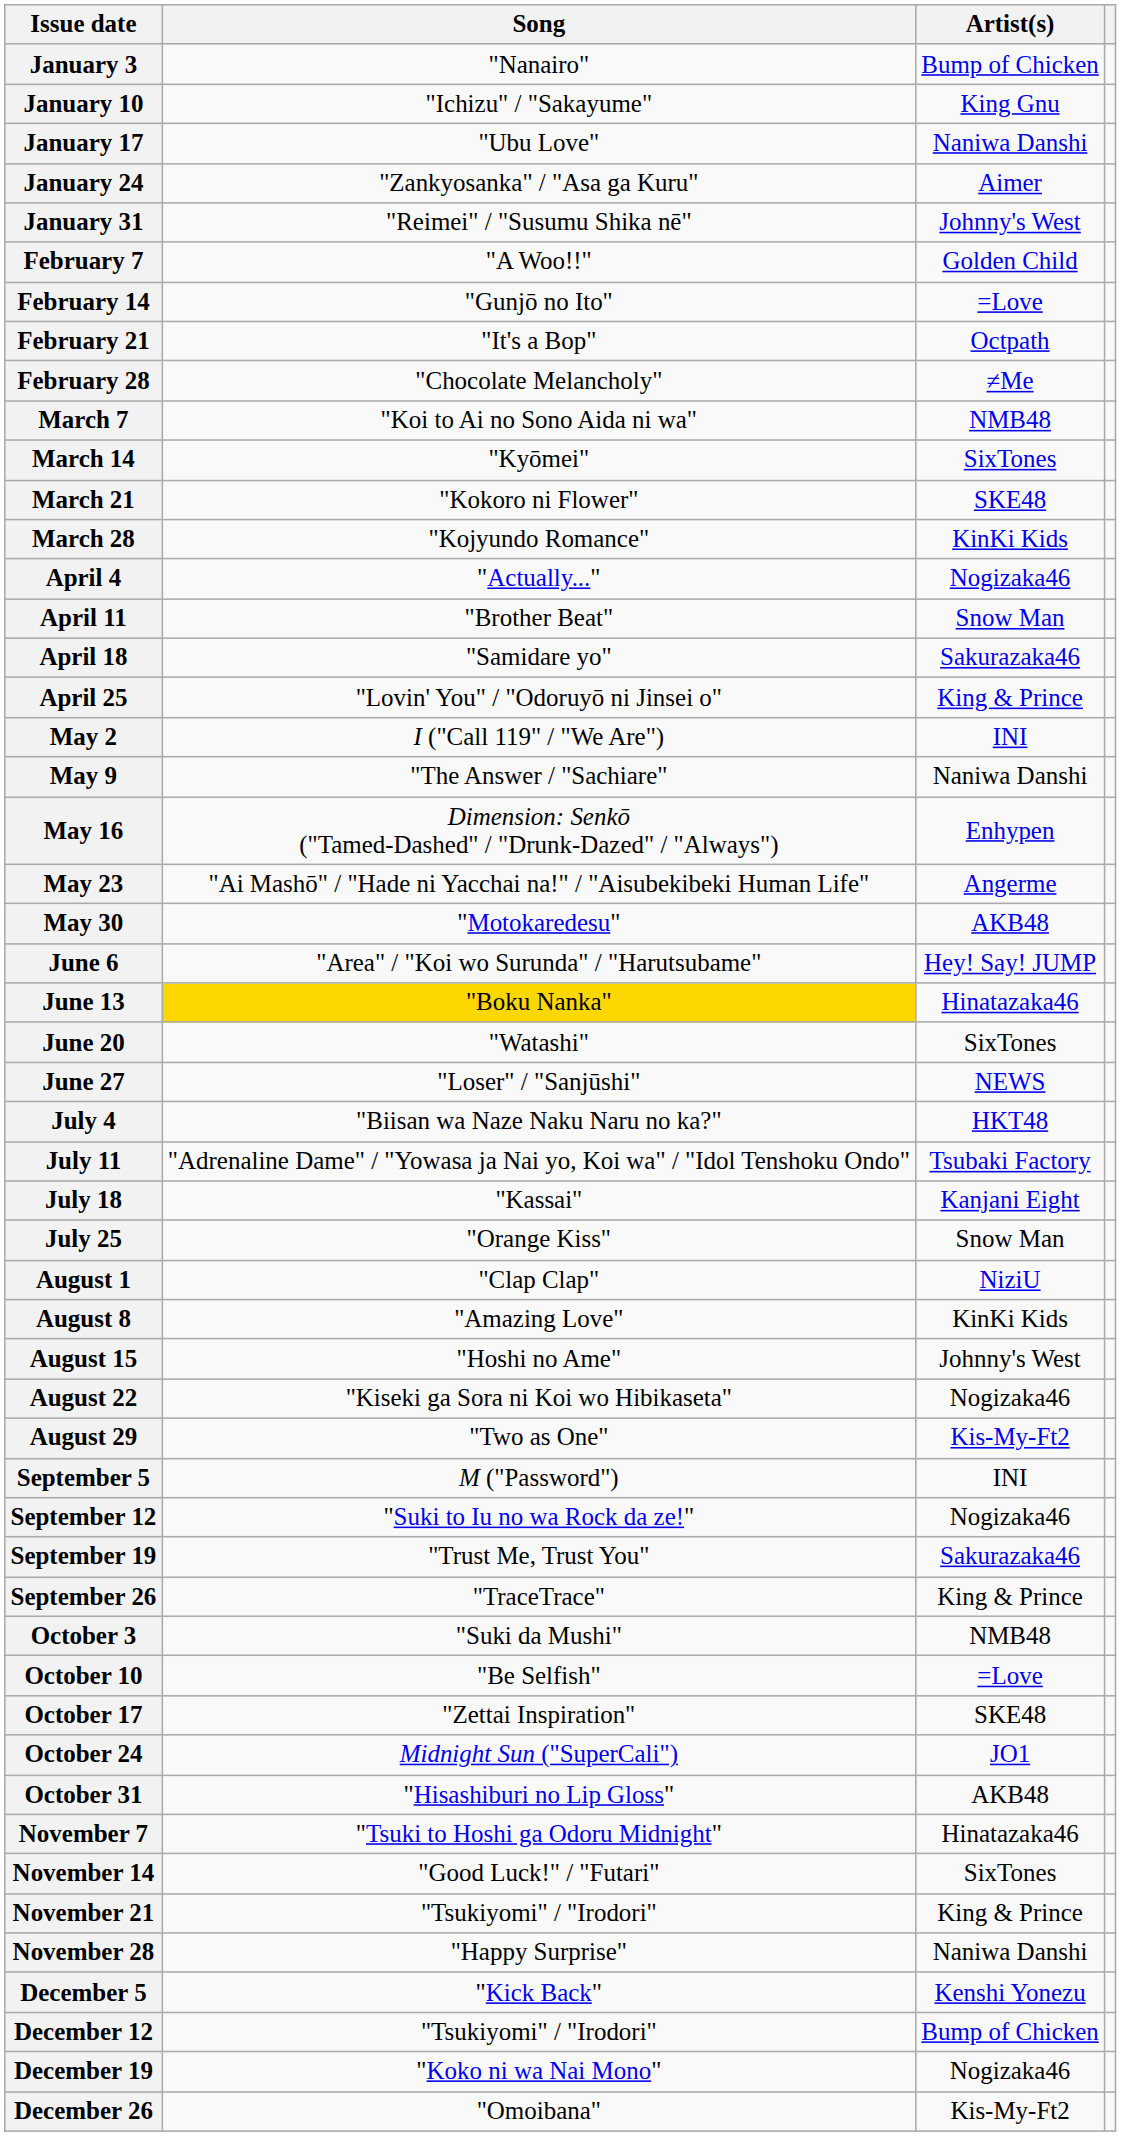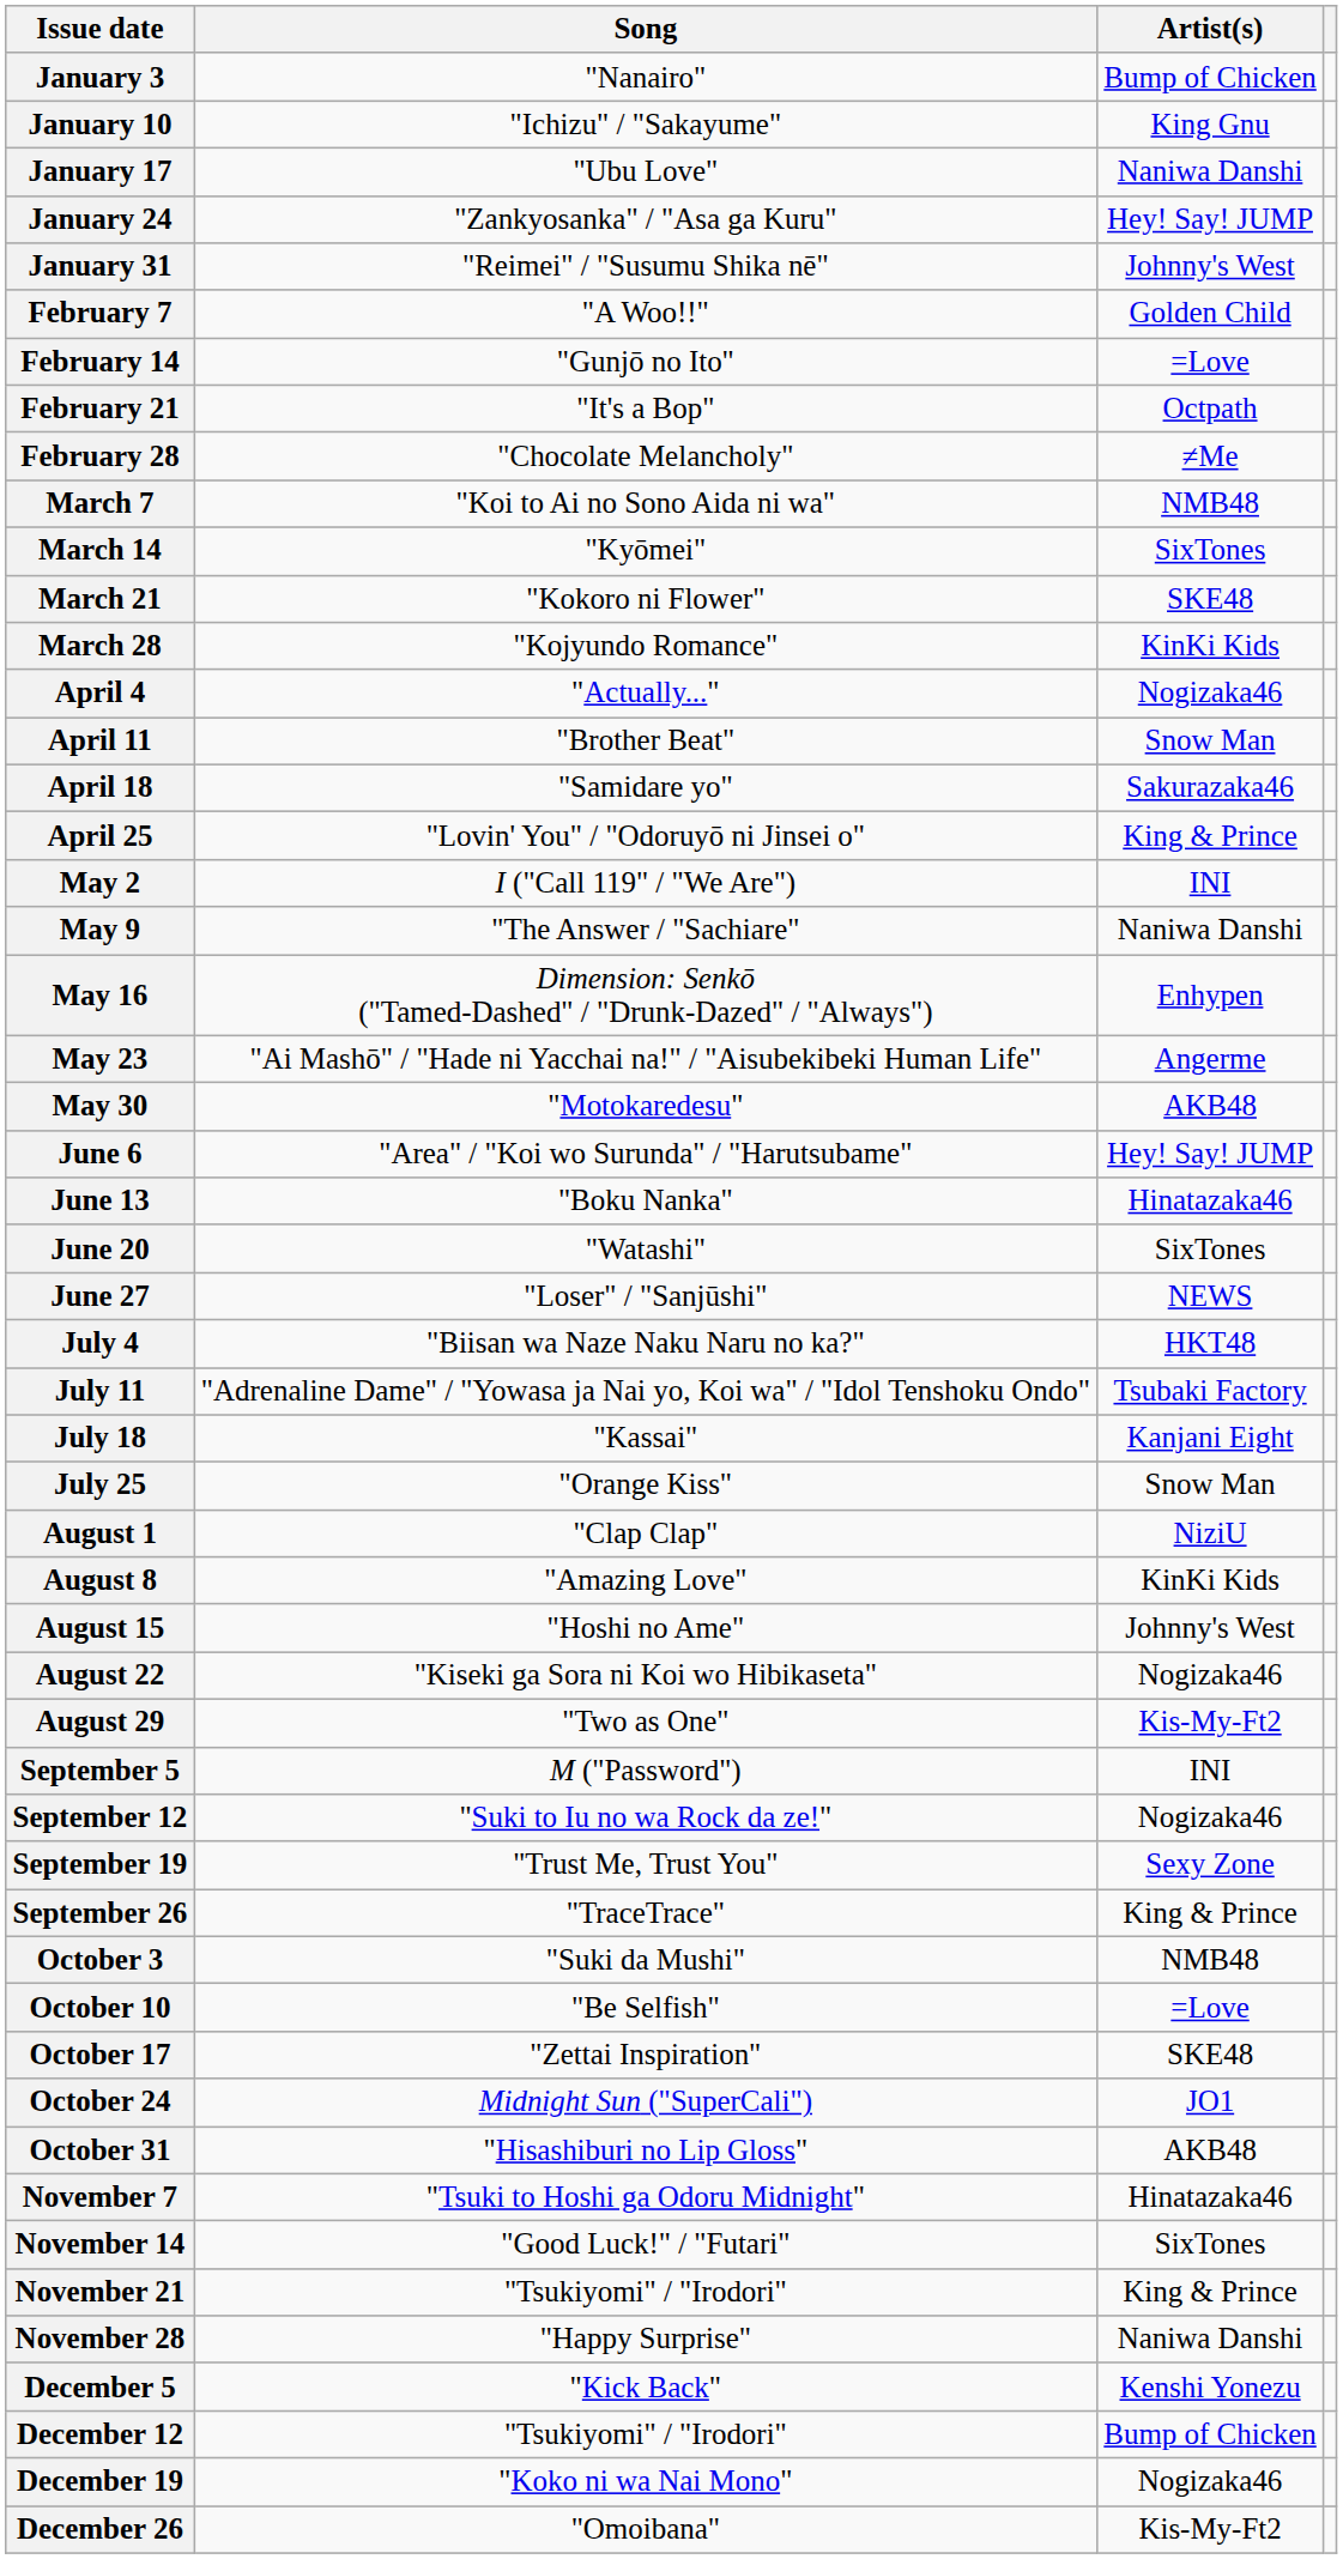January 24 | Artist(s): Aimer -> Hey! Say! JUMP
June 13 | Song: gold background -> no background
September 19 | Artist(s): Sakurazaka46 -> Sexy Zone
